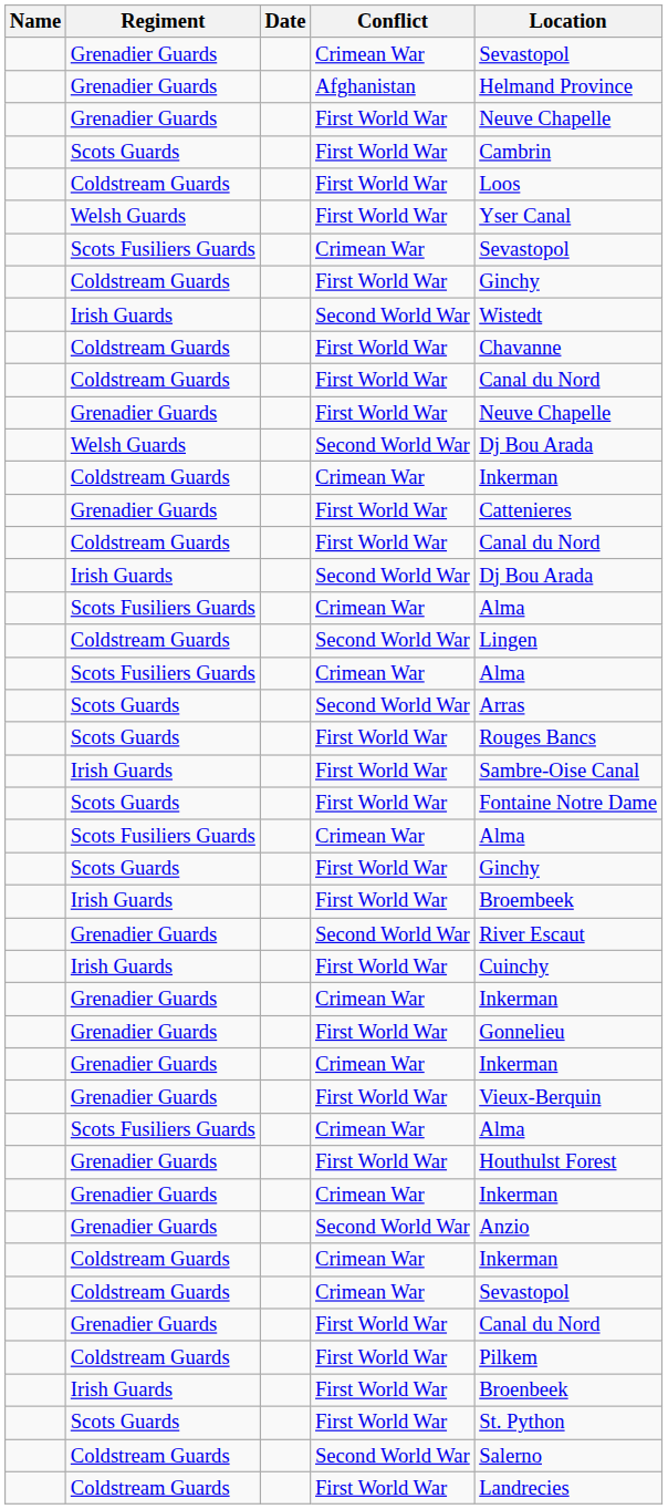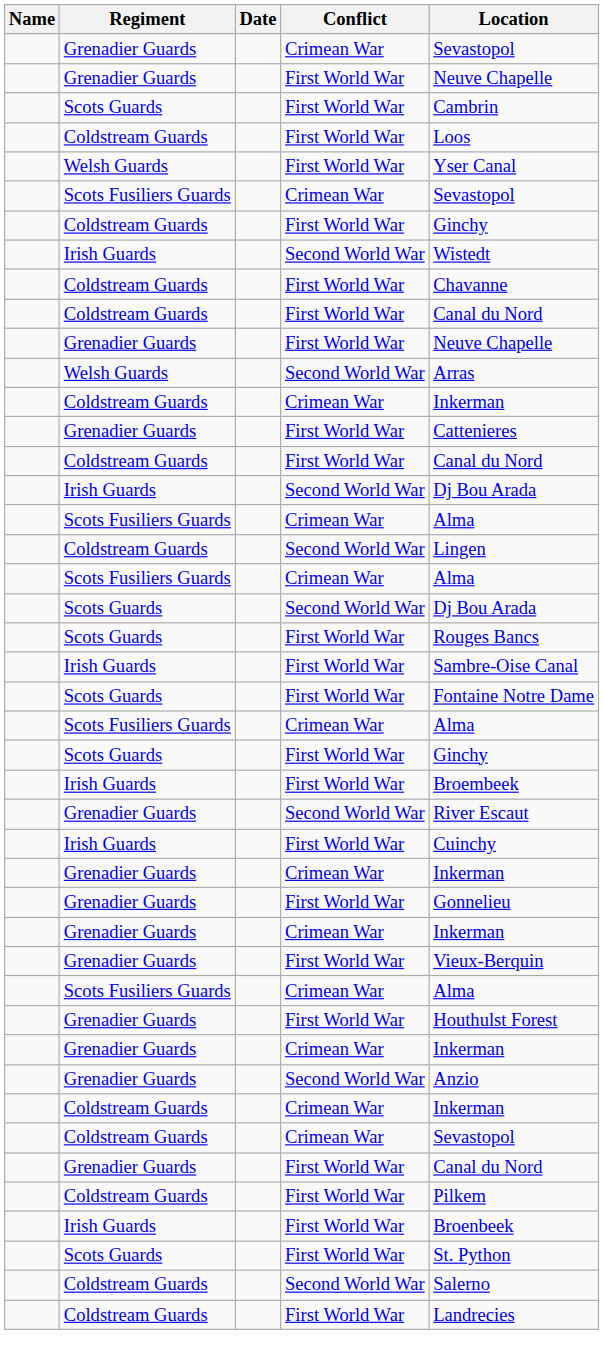- row: Grenadier Guards | Afghanistan | Helmand Province
Welsh Guards / Second World War | Location: Dj Bou Arada -> Arras
Scots Guards / Second World War | Location: Arras -> Dj Bou Arada
